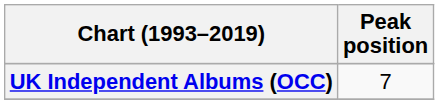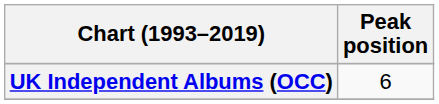UK Independent Albums (OCC) | Peak position: 7 -> 6
